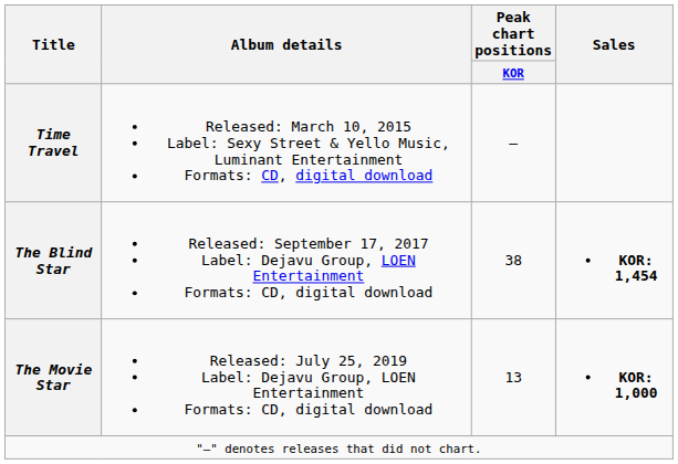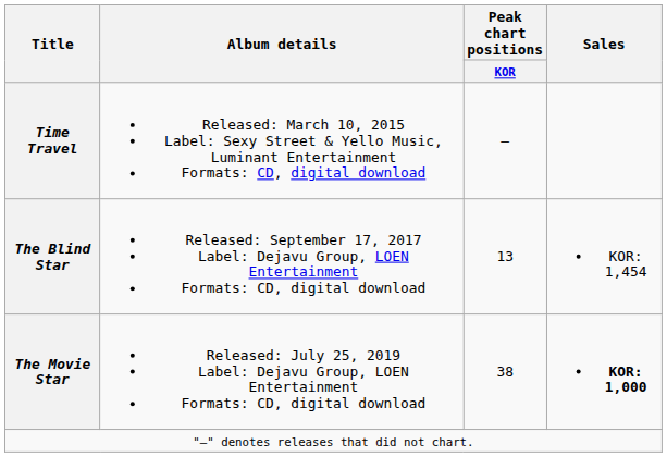The Blind Star | Peak chart positions / KOR: 38 -> 13
The Blind Star | Sales: bold -> normal
The Movie Star | Peak chart positions / KOR: 13 -> 38
